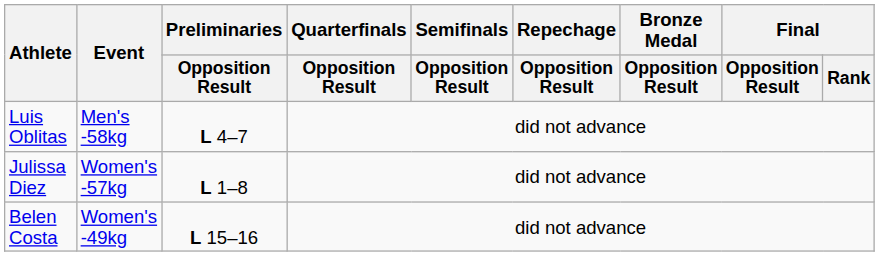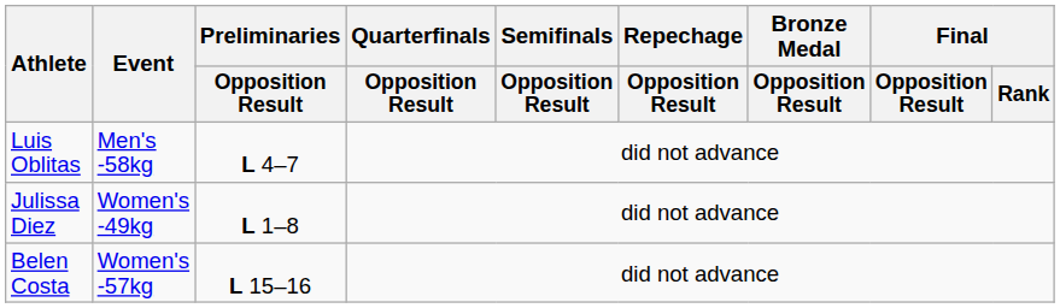Julissa Diez | Event: Women's -57kg -> Women's -49kg
Belen Costa | Event: Women's -49kg -> Women's -57kg
